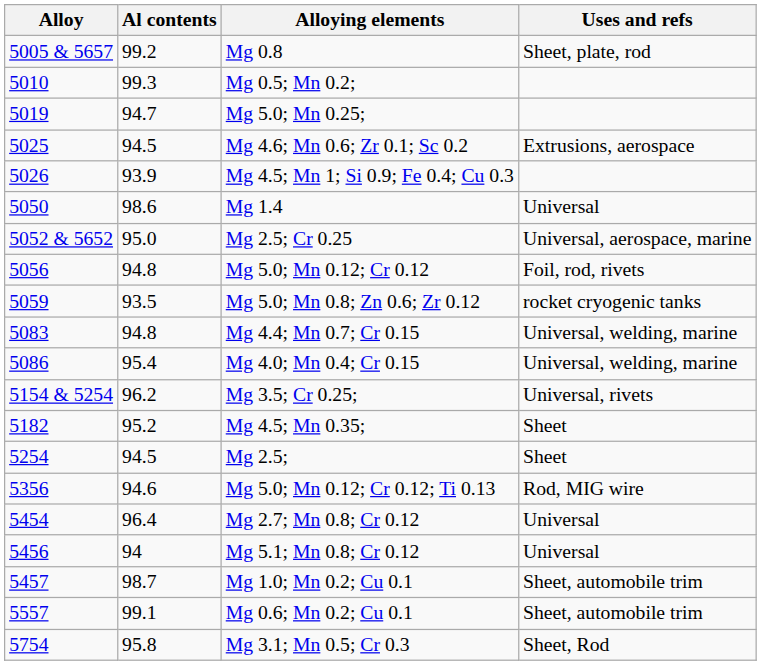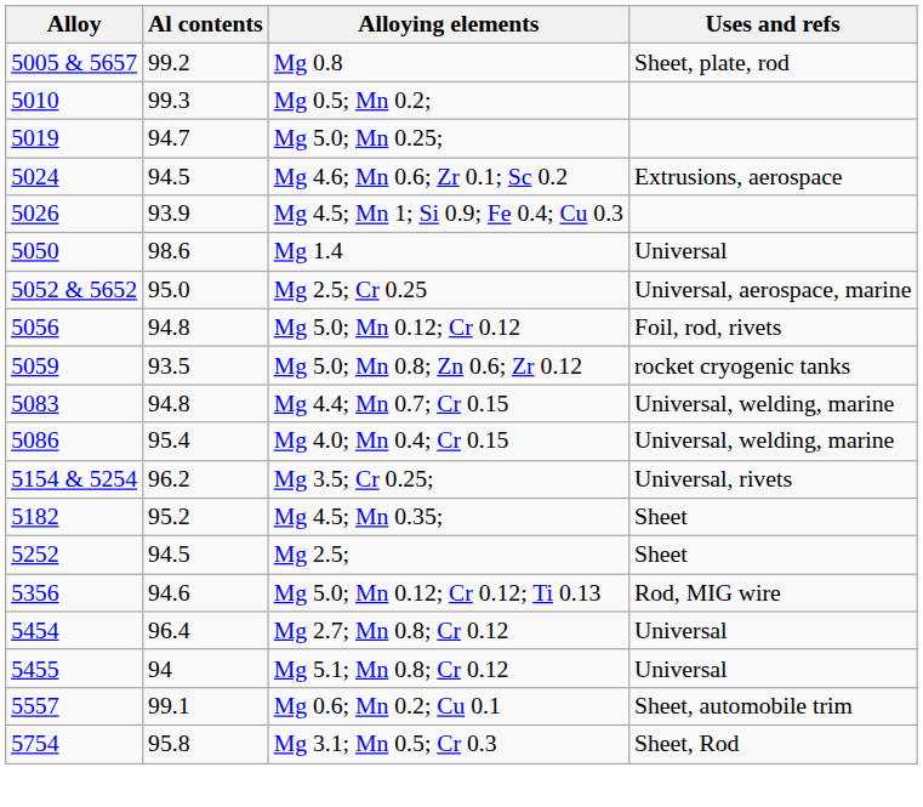Mg 4.6; Mn 0.6; Zr 0.1; Sc 0.2 | Alloy: 5025 -> 5024
Mg 2.5; | Alloy: 5254 -> 5252
Mg 5.1; Mn 0.8; Cr 0.12 | Alloy: 5456 -> 5455
- row: 5457 | 98.7 | Mg 1.0; Mn 0.2; Cu 0.1 | Sheet, automobile trim
